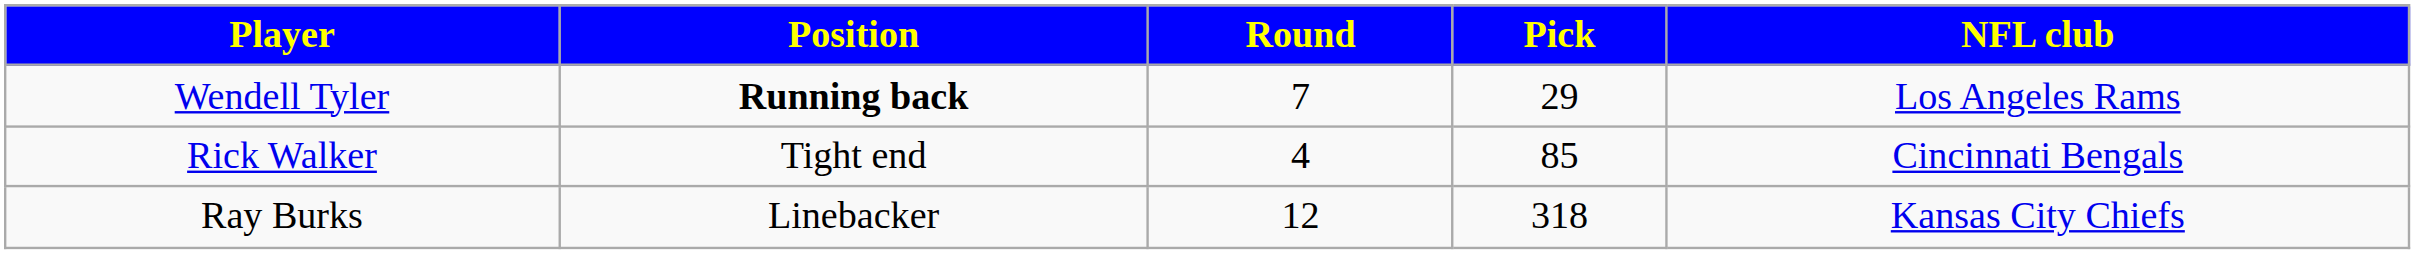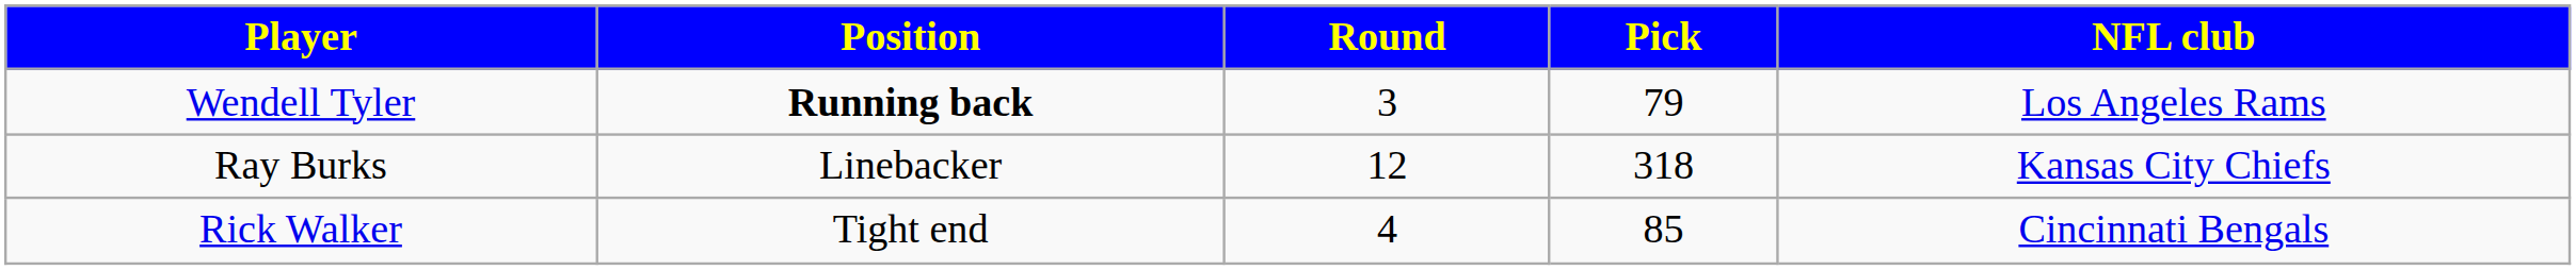Wendell Tyler | Round: 7 -> 3
Wendell Tyler | Pick: 29 -> 79
rows swapped: Rick Walker <-> Ray Burks
